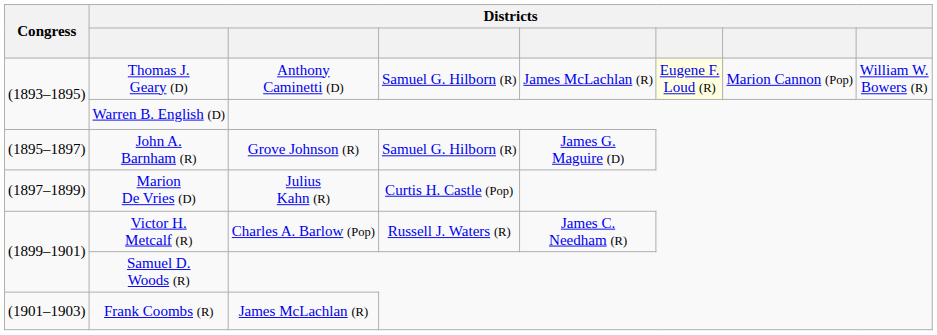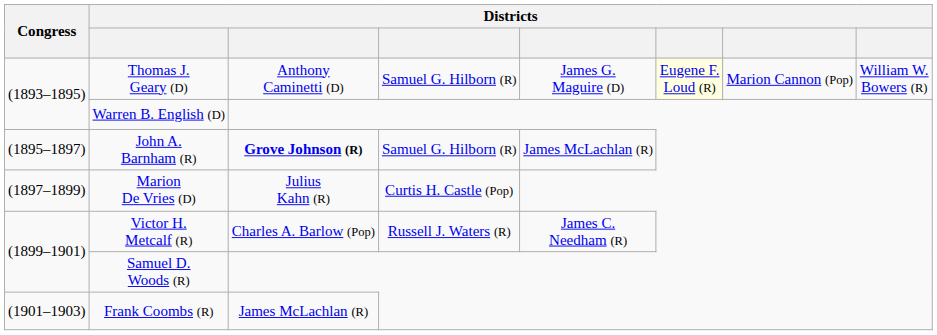Thomas J. Geary (D) | column 5: James McLachlan (R) -> James G. Maguire (D)
John A. Barnham (R) | column 3: normal -> bold
John A. Barnham (R) | column 5: James G. Maguire (D) -> James McLachlan (R)
